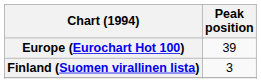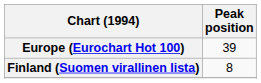Finland (Suomen virallinen lista) | Peak position: 3 -> 8
